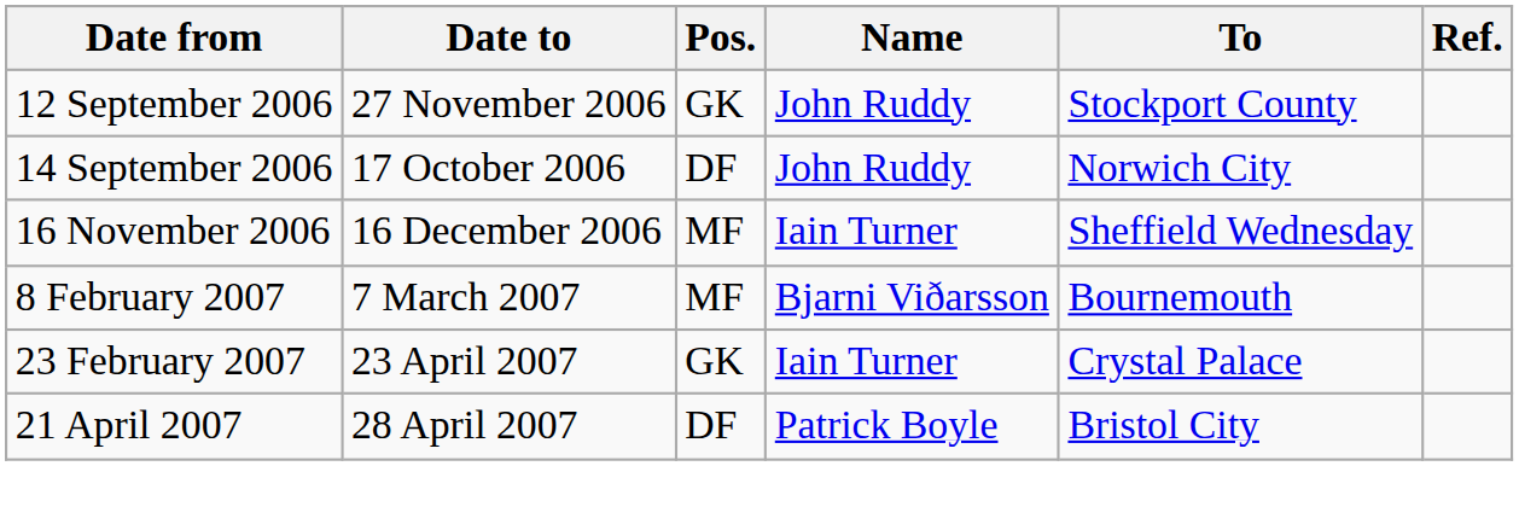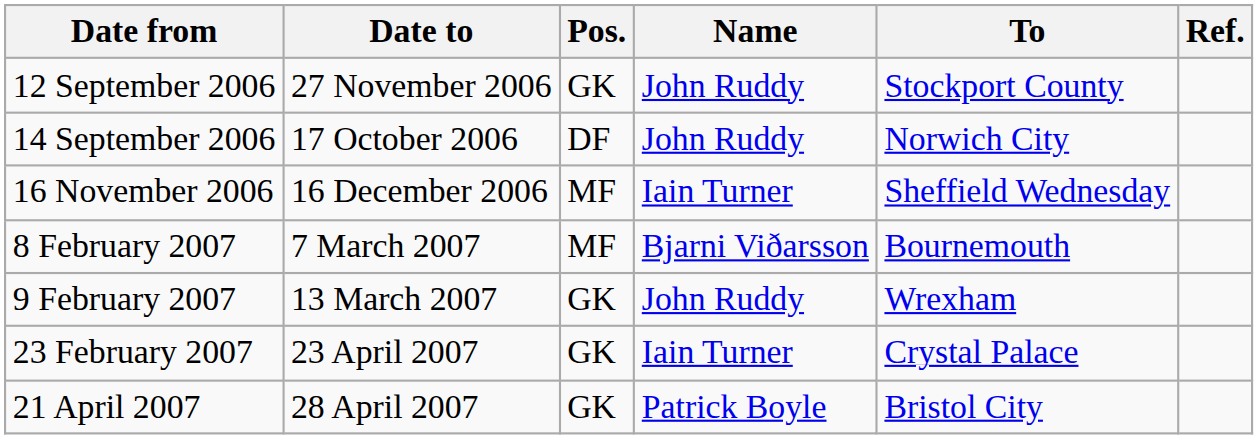+ row: 9 February 2007 | 13 March 2007 | GK | John Ruddy | Wrexham
21 April 2007 | Pos.: DF -> GK
